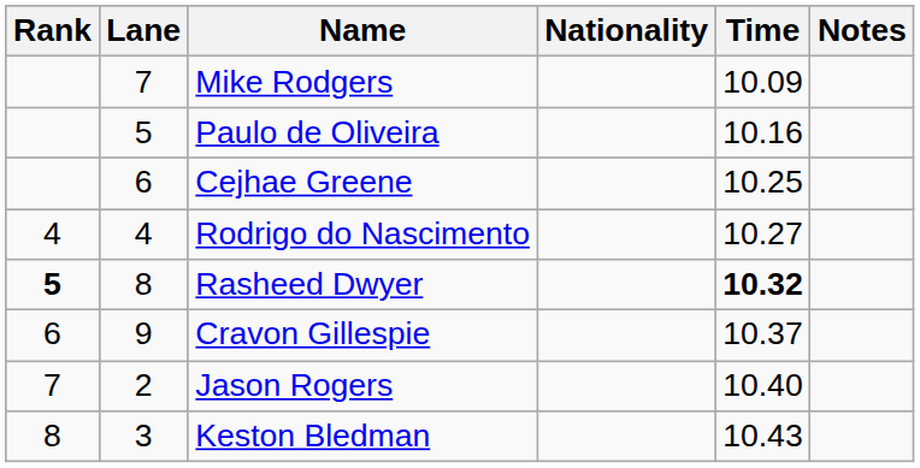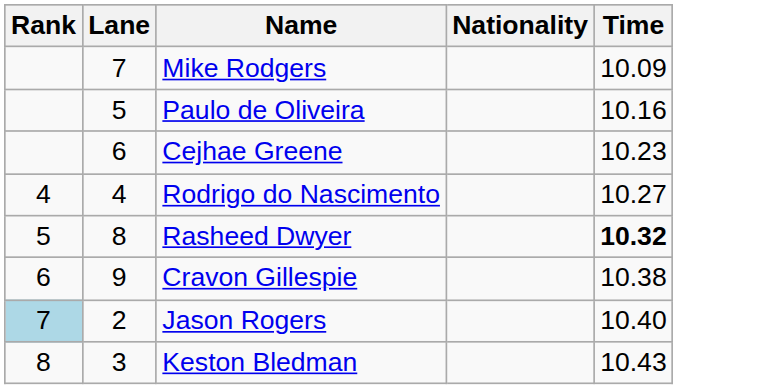- column: Notes
Cejhae Greene | Time: 10.25 -> 10.23
Rasheed Dwyer | Rank: bold -> normal
Cravon Gillespie | Time: 10.37 -> 10.38
Jason Rogers | Rank: no background -> lightblue background
